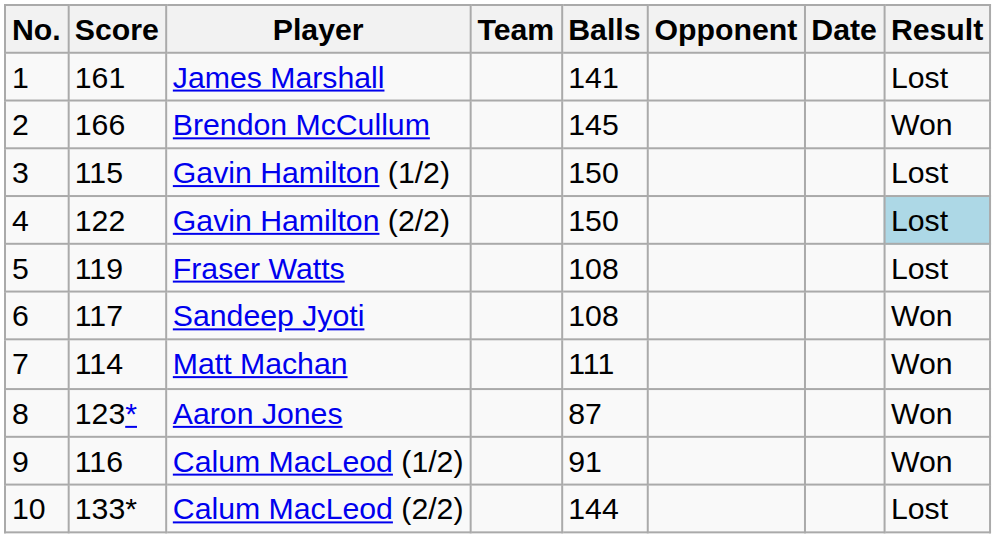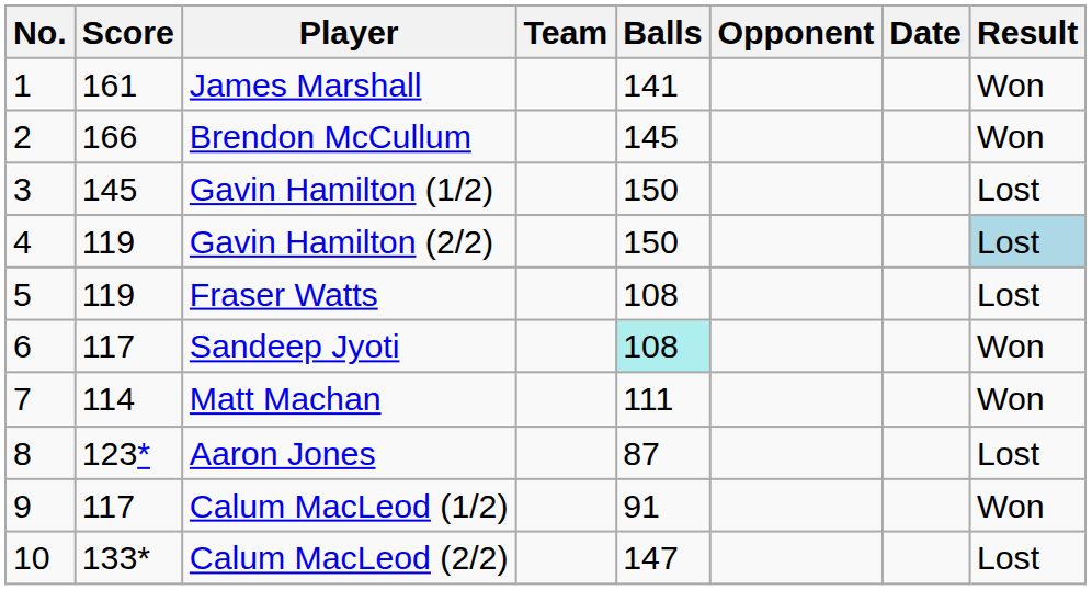James Marshall | Result: Lost -> Won
Gavin Hamilton (1/2) | Score: 115 -> 145
Gavin Hamilton (2/2) | Score: 122 -> 119
Sandeep Jyoti | Balls: no background -> paleturquoise background
Aaron Jones | Result: Won -> Lost
Calum MacLeod (1/2) | Score: 116 -> 117
Calum MacLeod (2/2) | Balls: 144 -> 147
